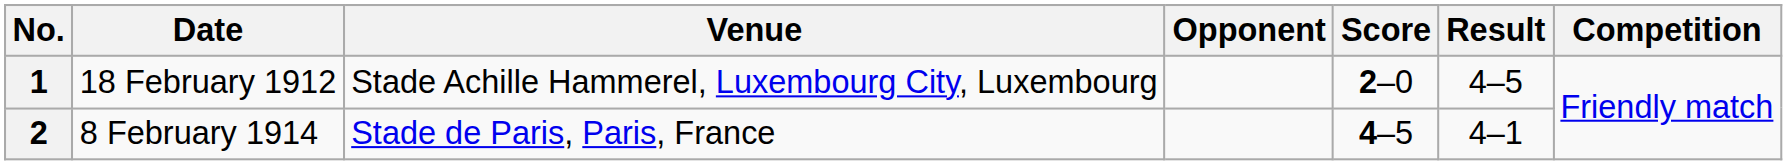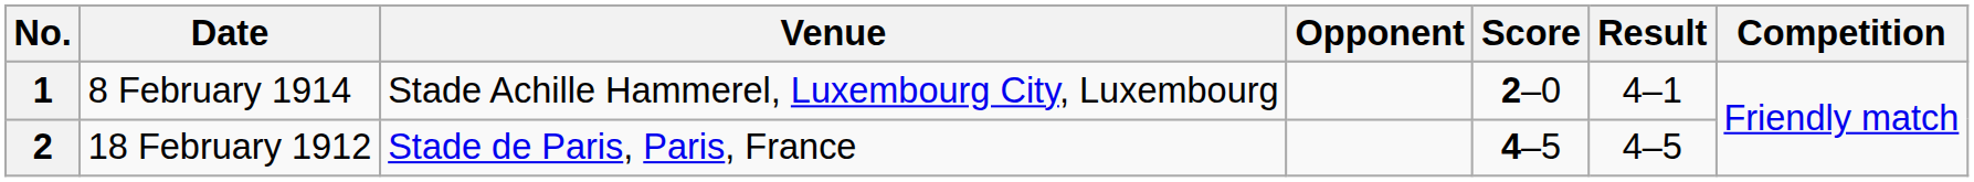1 | Date: 18 February 1912 -> 8 February 1914
1 | Result: 4–5 -> 4–1
2 | Date: 8 February 1914 -> 18 February 1912
2 | Result: 4–1 -> 4–5
